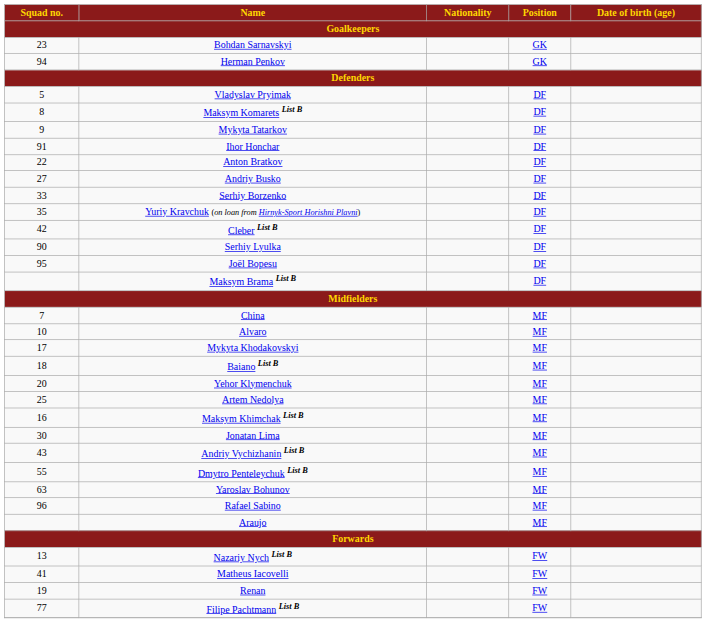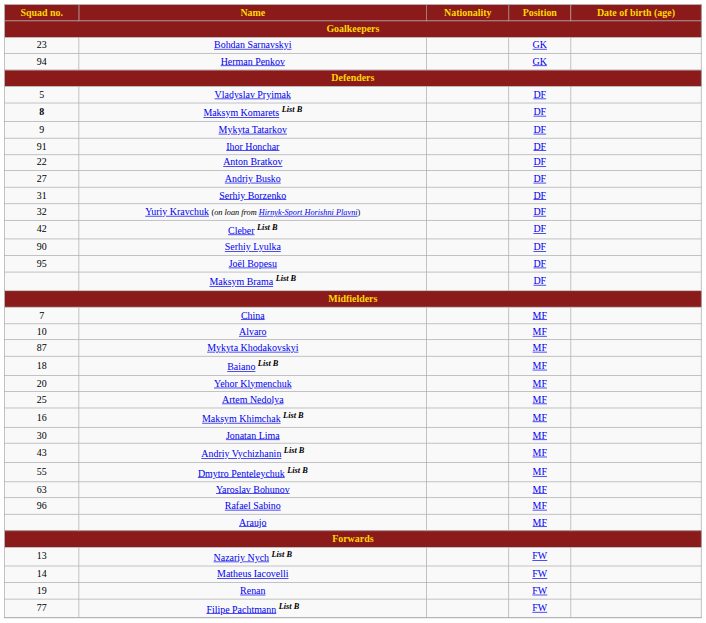Maksym Komarets List B | Squad no. / Goalkeepers: normal -> bold
Serhiy Borzenko | Squad no. / Goalkeepers: 33 -> 31
Yuriy Kravchuk (on loan from Hirnyk-Sport Horishni Plavni) | Squad no. / Goalkeepers: 35 -> 32
Mykyta Khodakovskyi | Squad no. / Goalkeepers: 17 -> 87
Matheus Iacovelli | Squad no. / Goalkeepers: 41 -> 14
